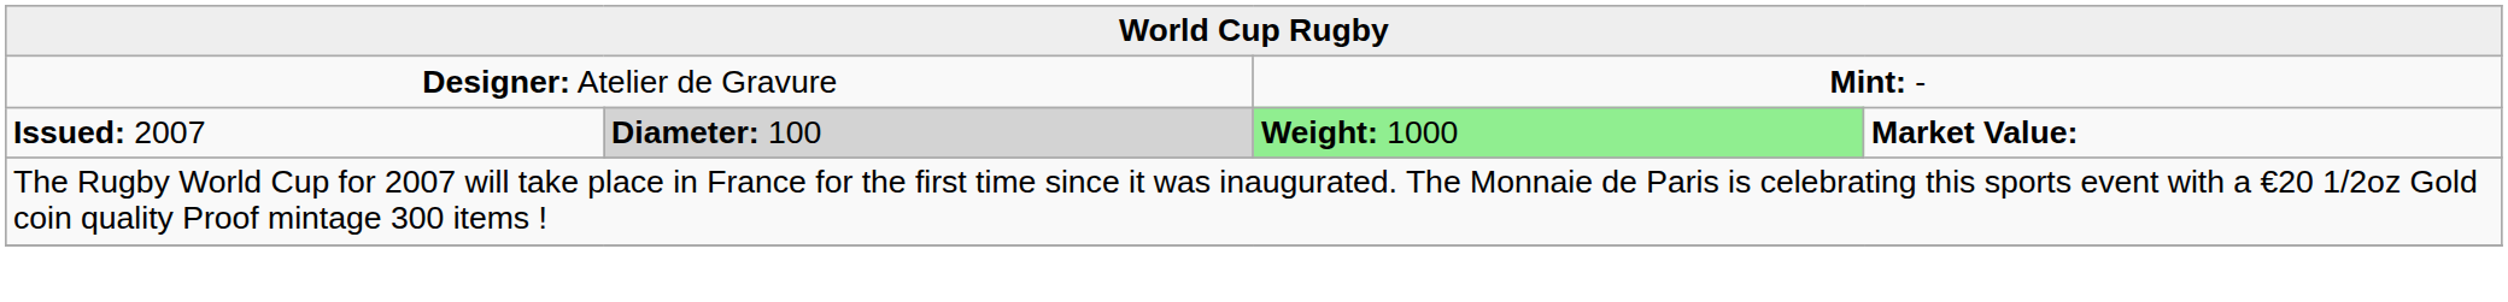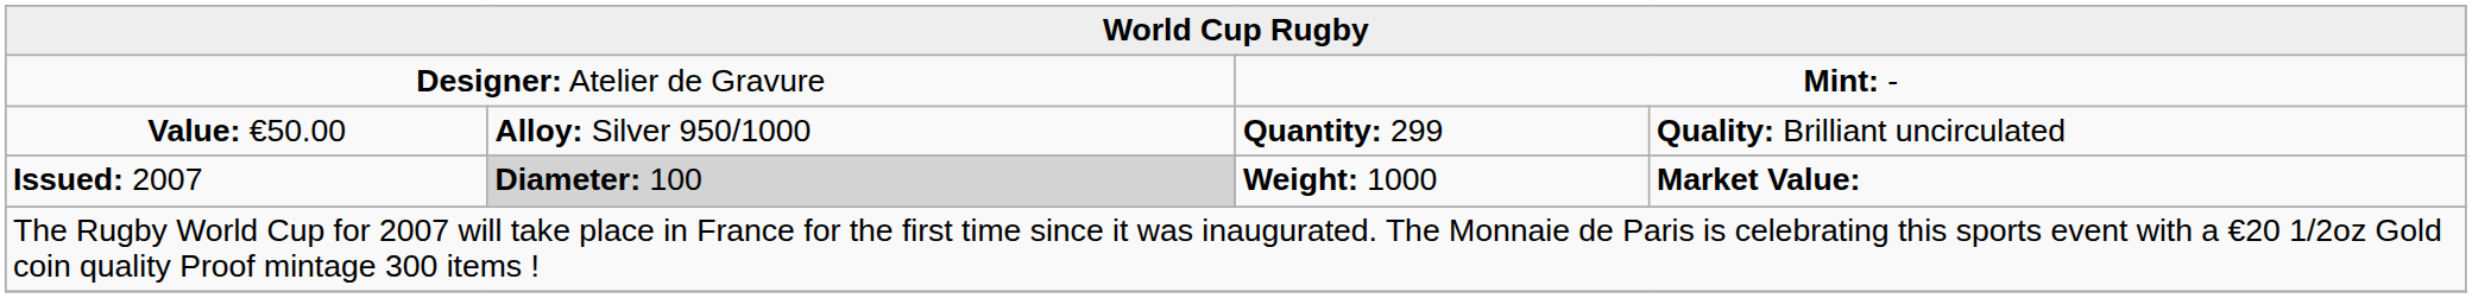+ row: Value: €50.00 | Alloy: Silver 950/1000 | Quantity: 299 | Quality: Brilliant uncirculated
Issued: 2007 | column 3: lightgreen background -> no background
